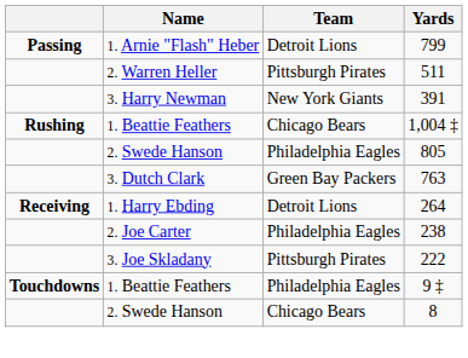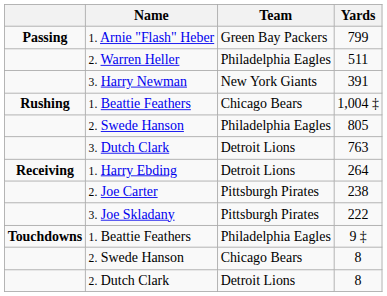799 | Team: Detroit Lions -> Green Bay Packers
511 | Team: Pittsburgh Pirates -> Philadelphia Eagles
763 | Team: Green Bay Packers -> Detroit Lions
238 | Team: Philadelphia Eagles -> Pittsburgh Pirates
+ row: 2. Dutch Clark | Detroit Lions | 8
